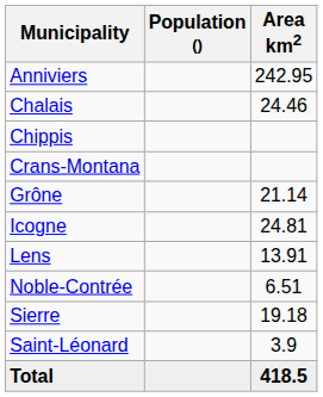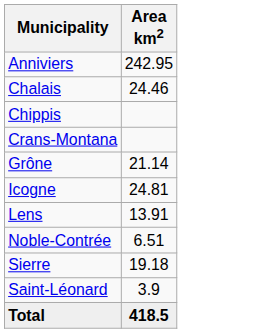- column: Population ()
